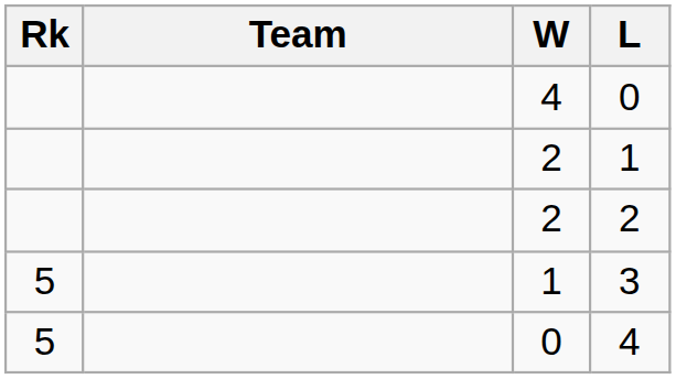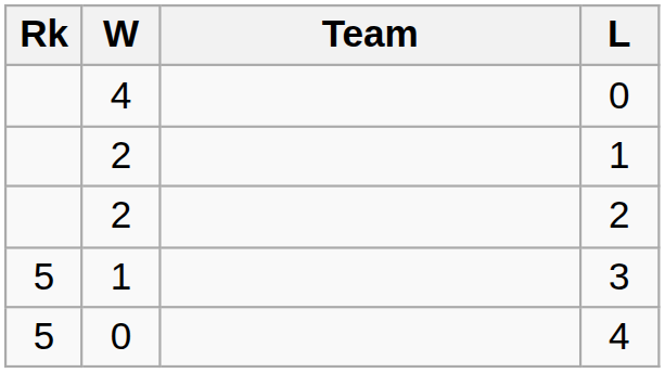columns swapped: Team <-> W
